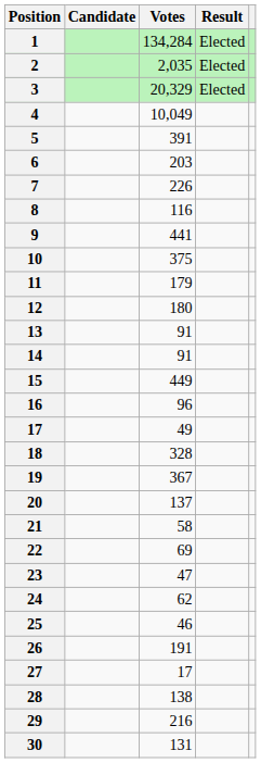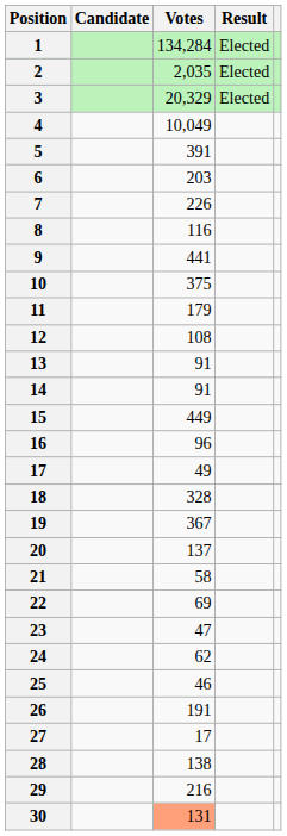12 | Votes: 180 -> 108
30 | Votes: no background -> lightsalmon background
